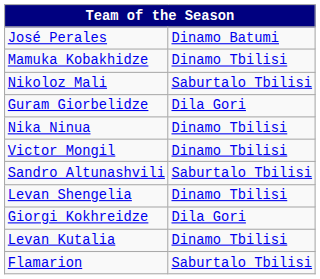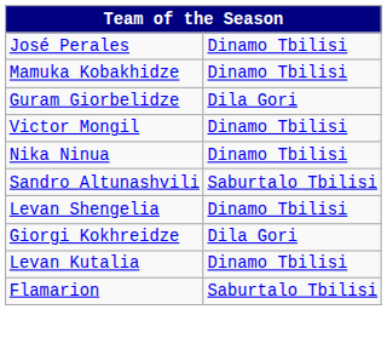José Perales | column 2: Dinamo Batumi -> Dinamo Tbilisi
- row: Nikoloz Mali | Saburtalo Tbilisi
rows swapped: Victor Mongil <-> Nika Ninua
